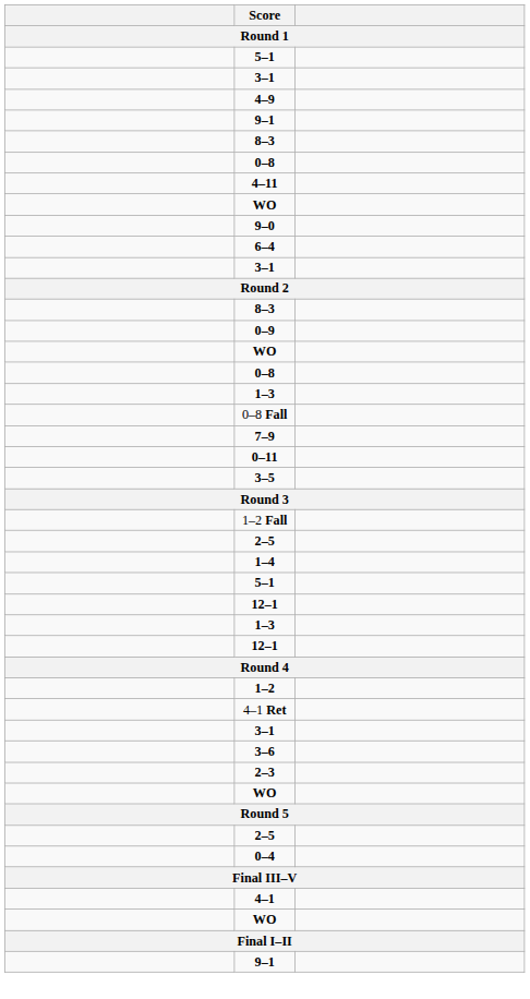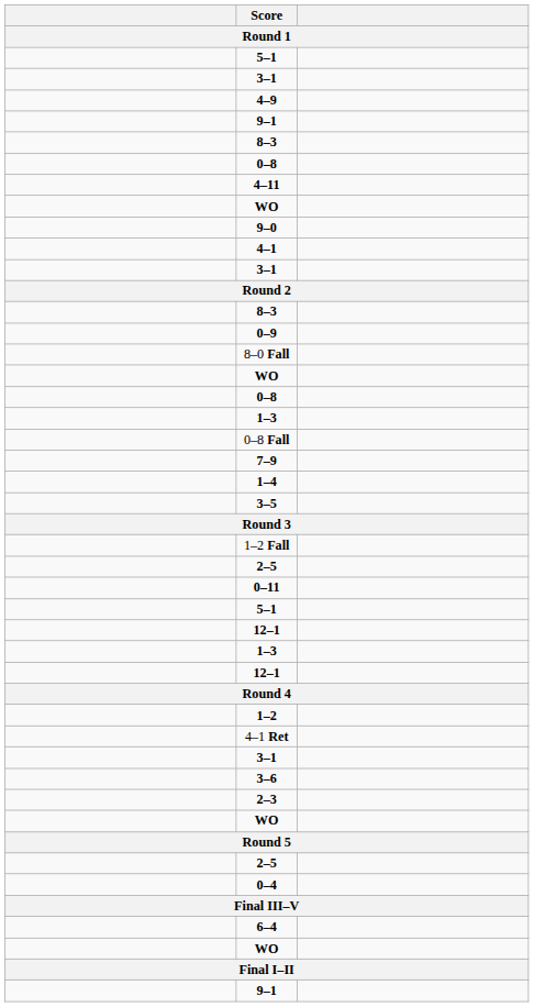rows swapped: 4–1 <-> 6–4
+ row: 8–0 Fall
rows swapped: 0–11 <-> 1–4
